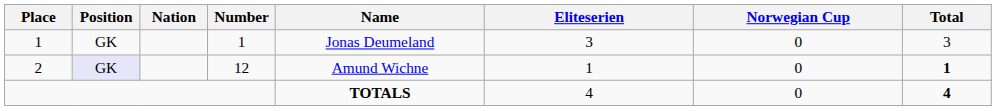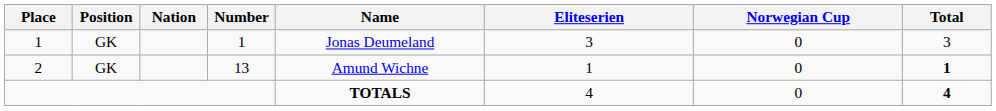2 | Position: lavender background -> no background
2 | Number: 12 -> 13
